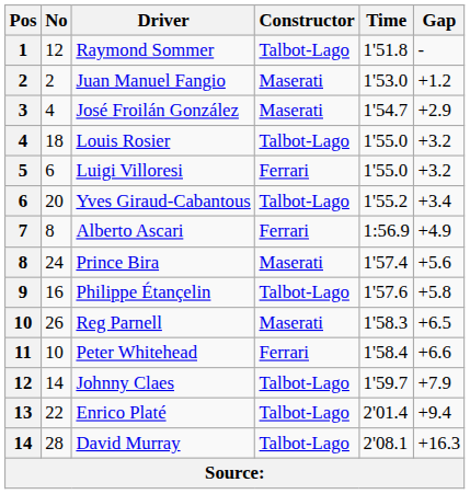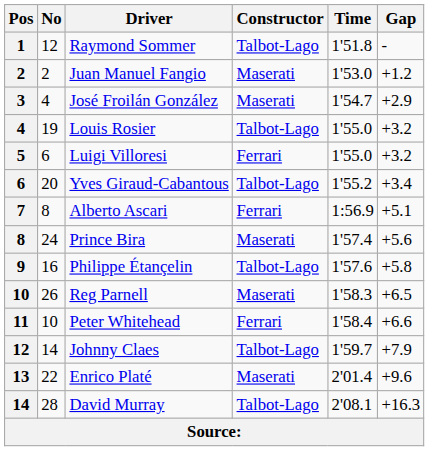Louis Rosier | No: 18 -> 19
Alberto Ascari | Gap: +4.9 -> +5.1
Enrico Platé | Constructor: Talbot-Lago -> Maserati
Enrico Platé | Gap: +9.4 -> +9.6
